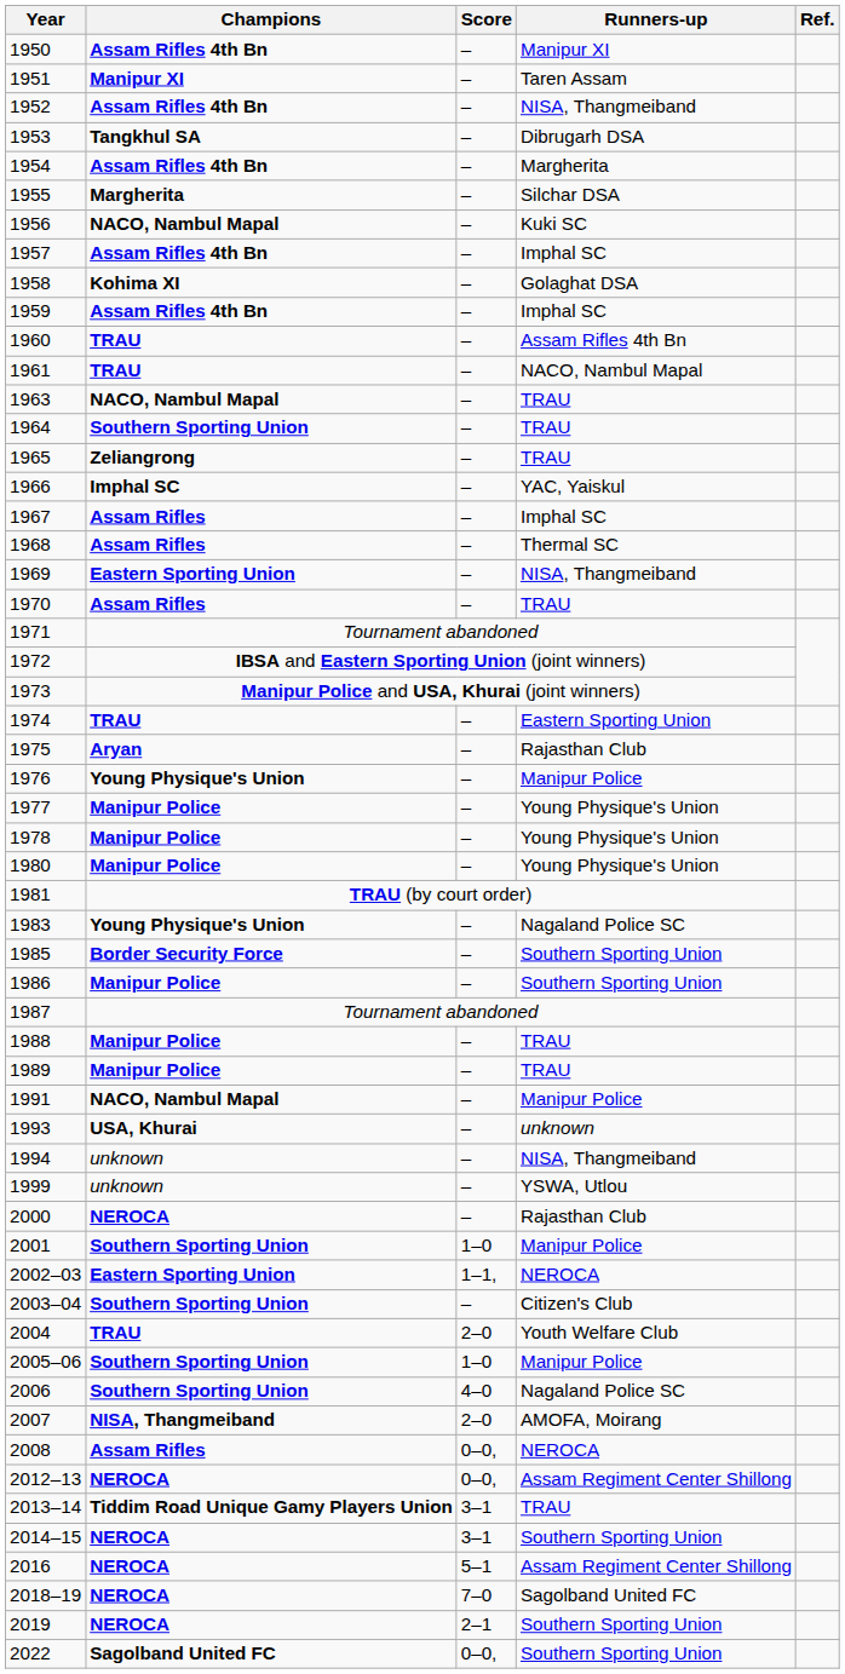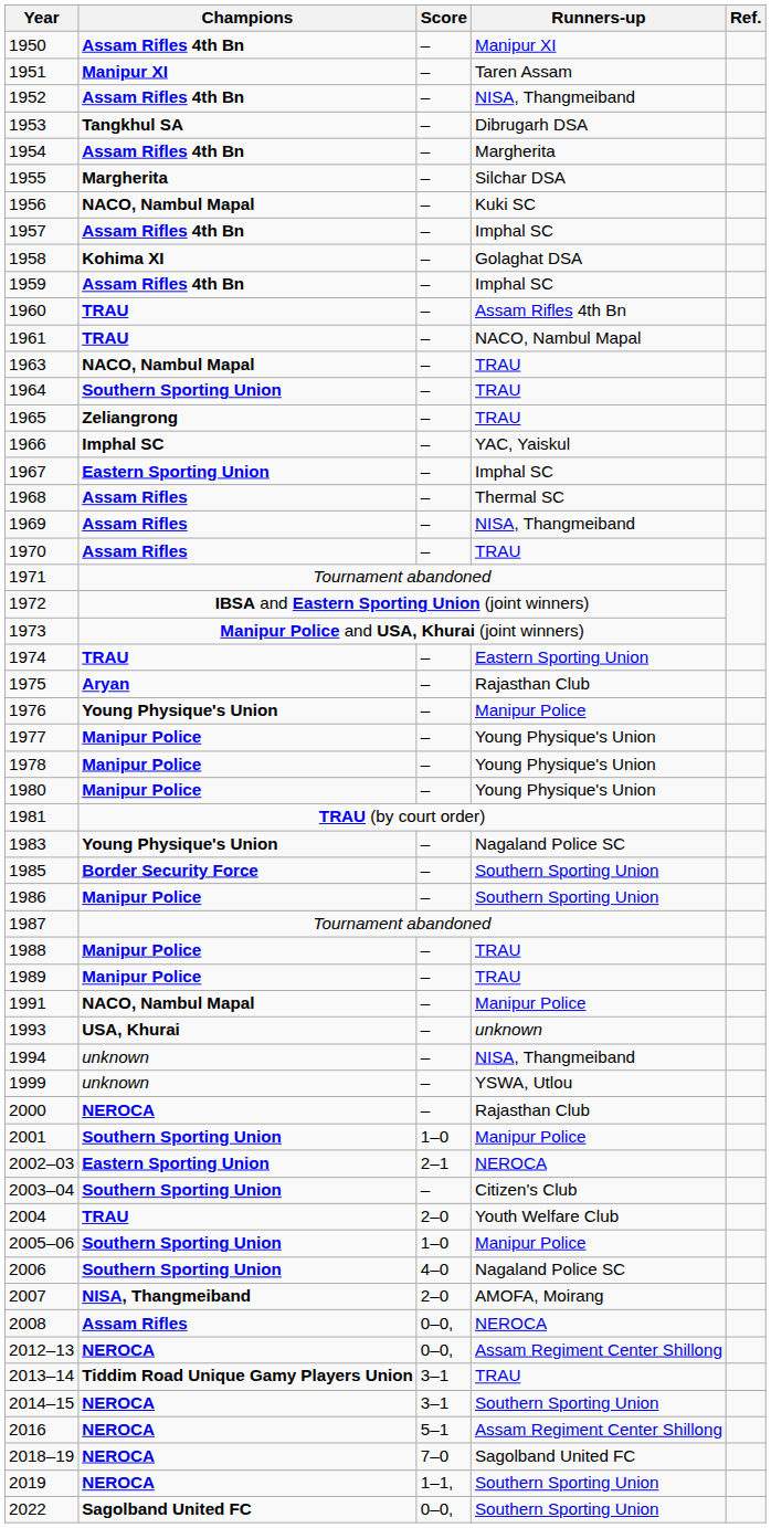1967 | Champions: Assam Rifles -> Eastern Sporting Union
1969 | Champions: Eastern Sporting Union -> Assam Rifles
2002–03 | Score: 1–1, -> 2–1
2019 | Score: 2–1 -> 1–1,
